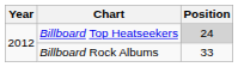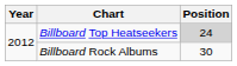Billboard Rock Albums | Position: 33 -> 30
